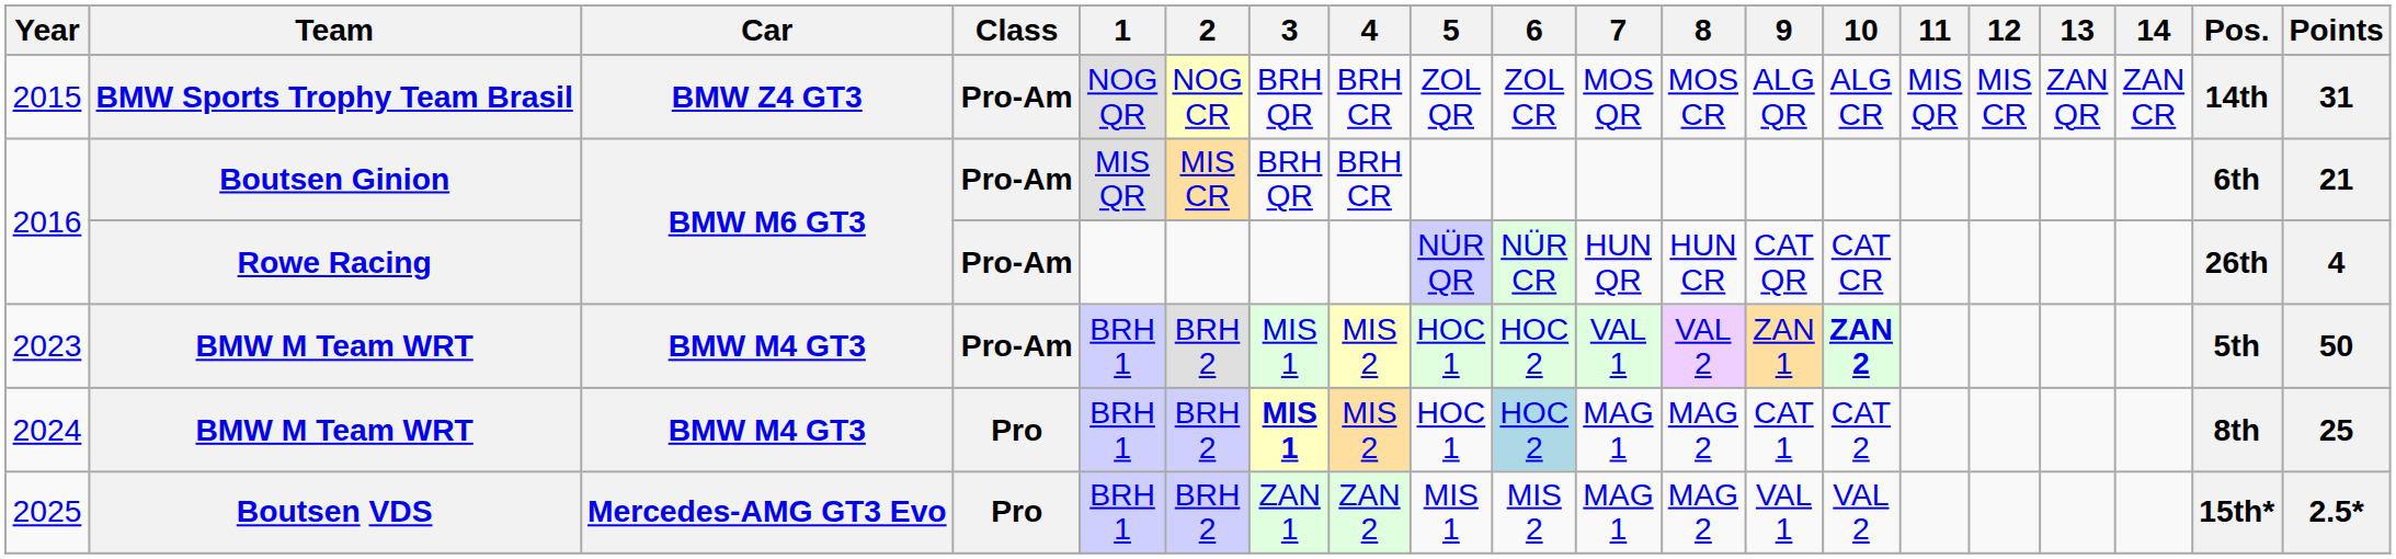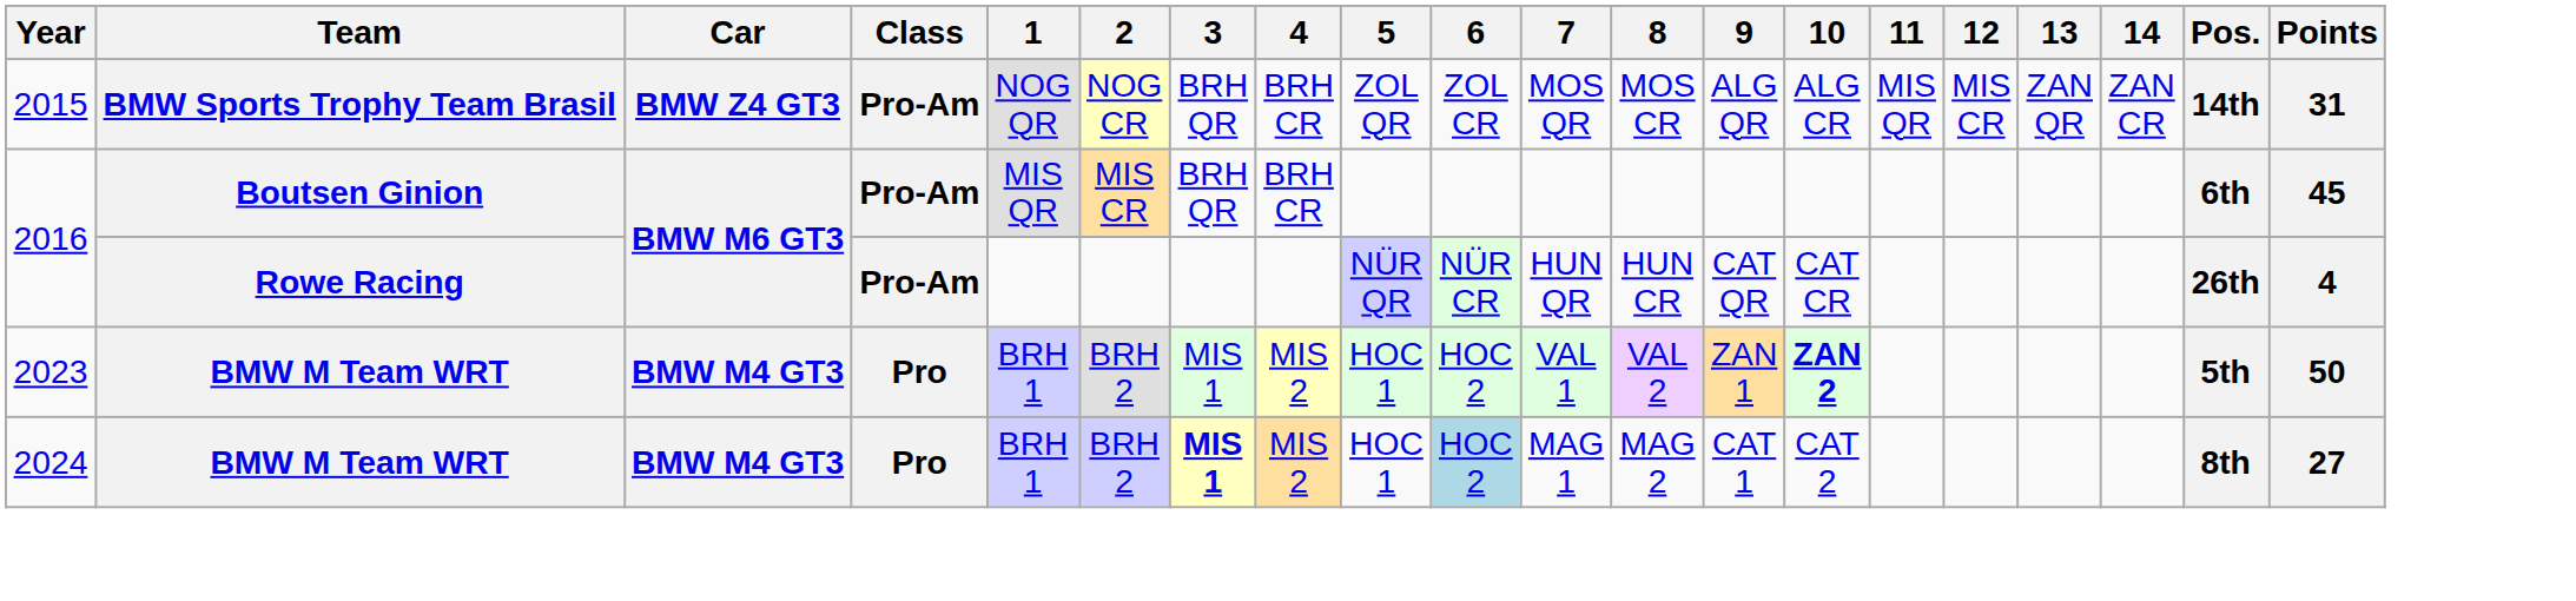2016 / Boutsen Ginion | Points: 21 -> 45
2023 | Class: Pro-Am -> Pro
2024 | Points: 25 -> 27
- row: 2025 | Boutsen VDS | Mercedes-AMG GT3 Evo | Pro | BRH 1 | BRH 2 | ZAN 1 | ZAN 2 | MIS 1 | MIS 2 | MAG 1 | MAG 2 | VAL 1 | VAL 2 | 15th* | 2.5*
